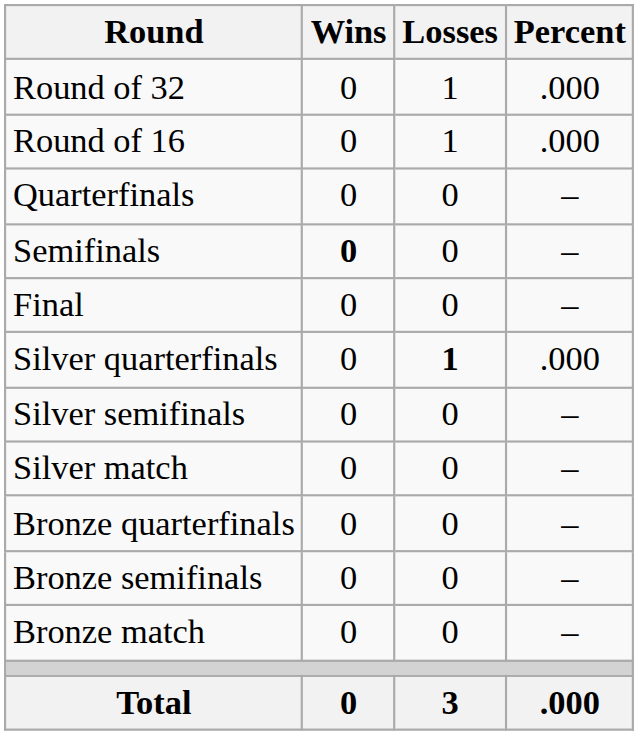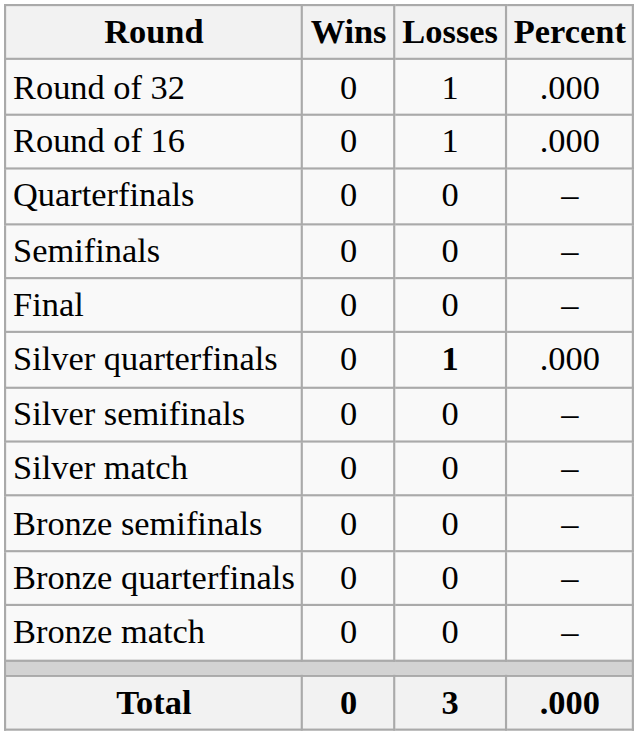Semifinals | Wins: bold -> normal
rows swapped: Bronze quarterfinals <-> Bronze semifinals
